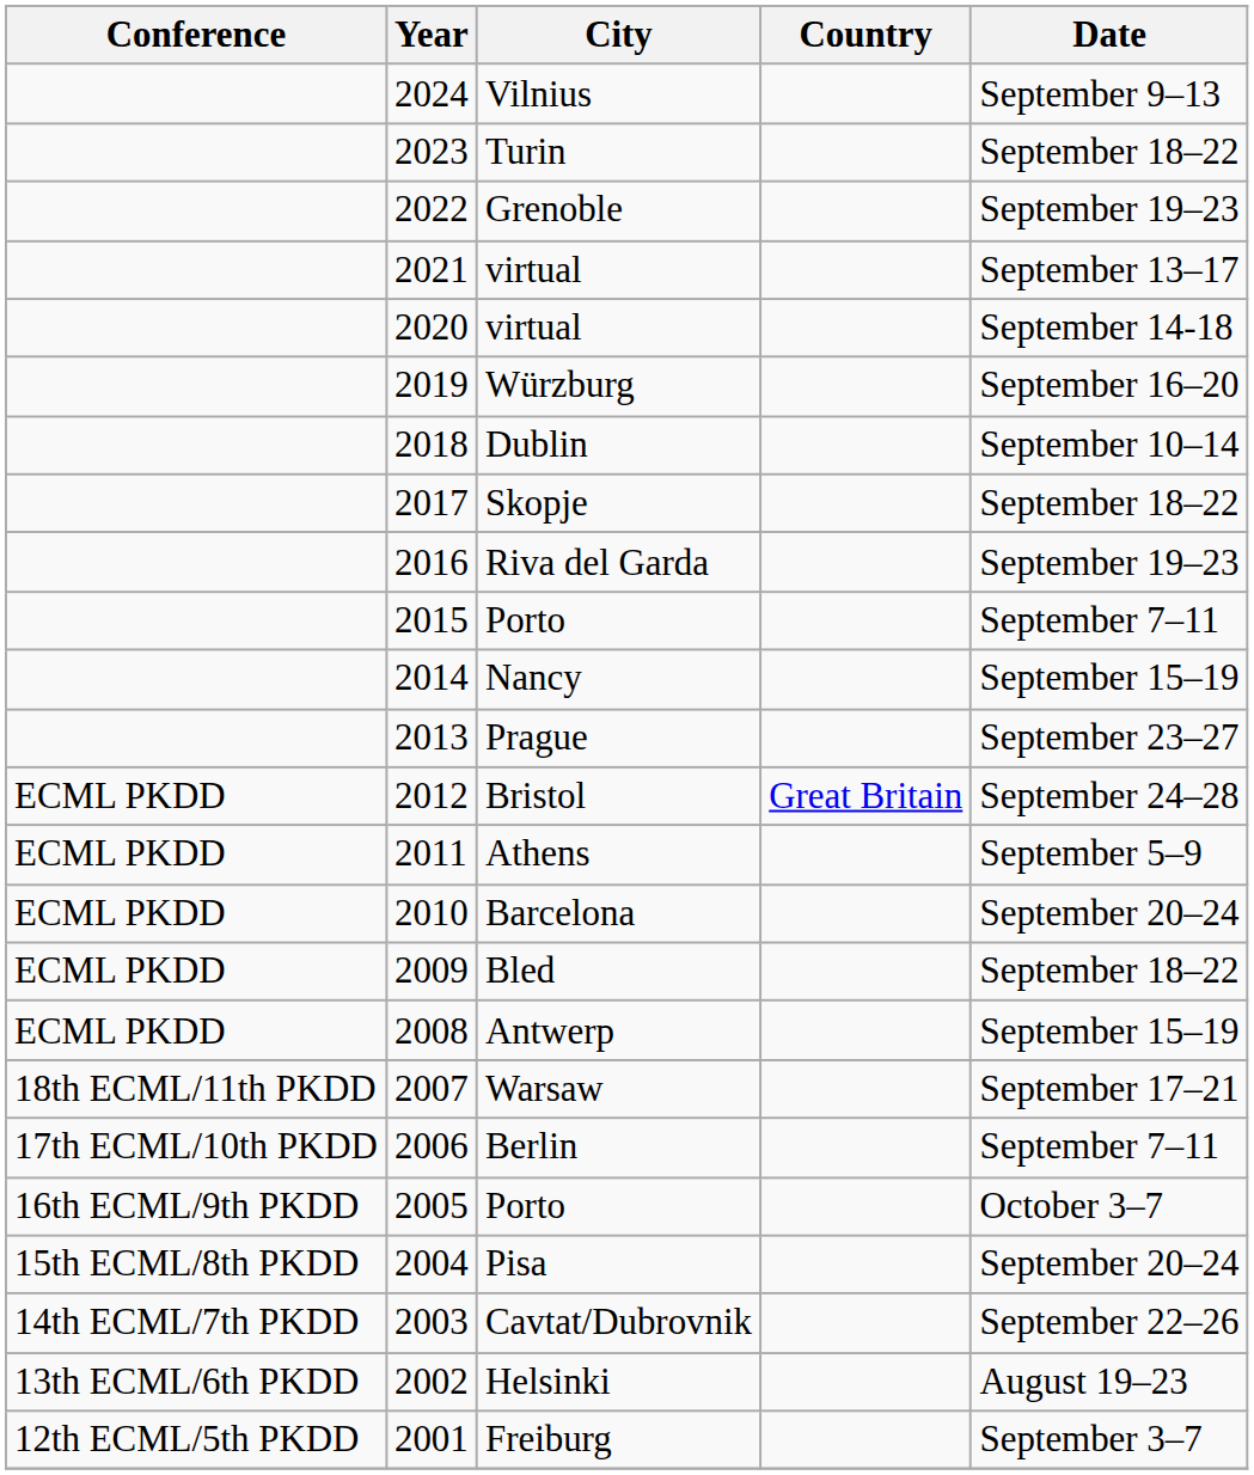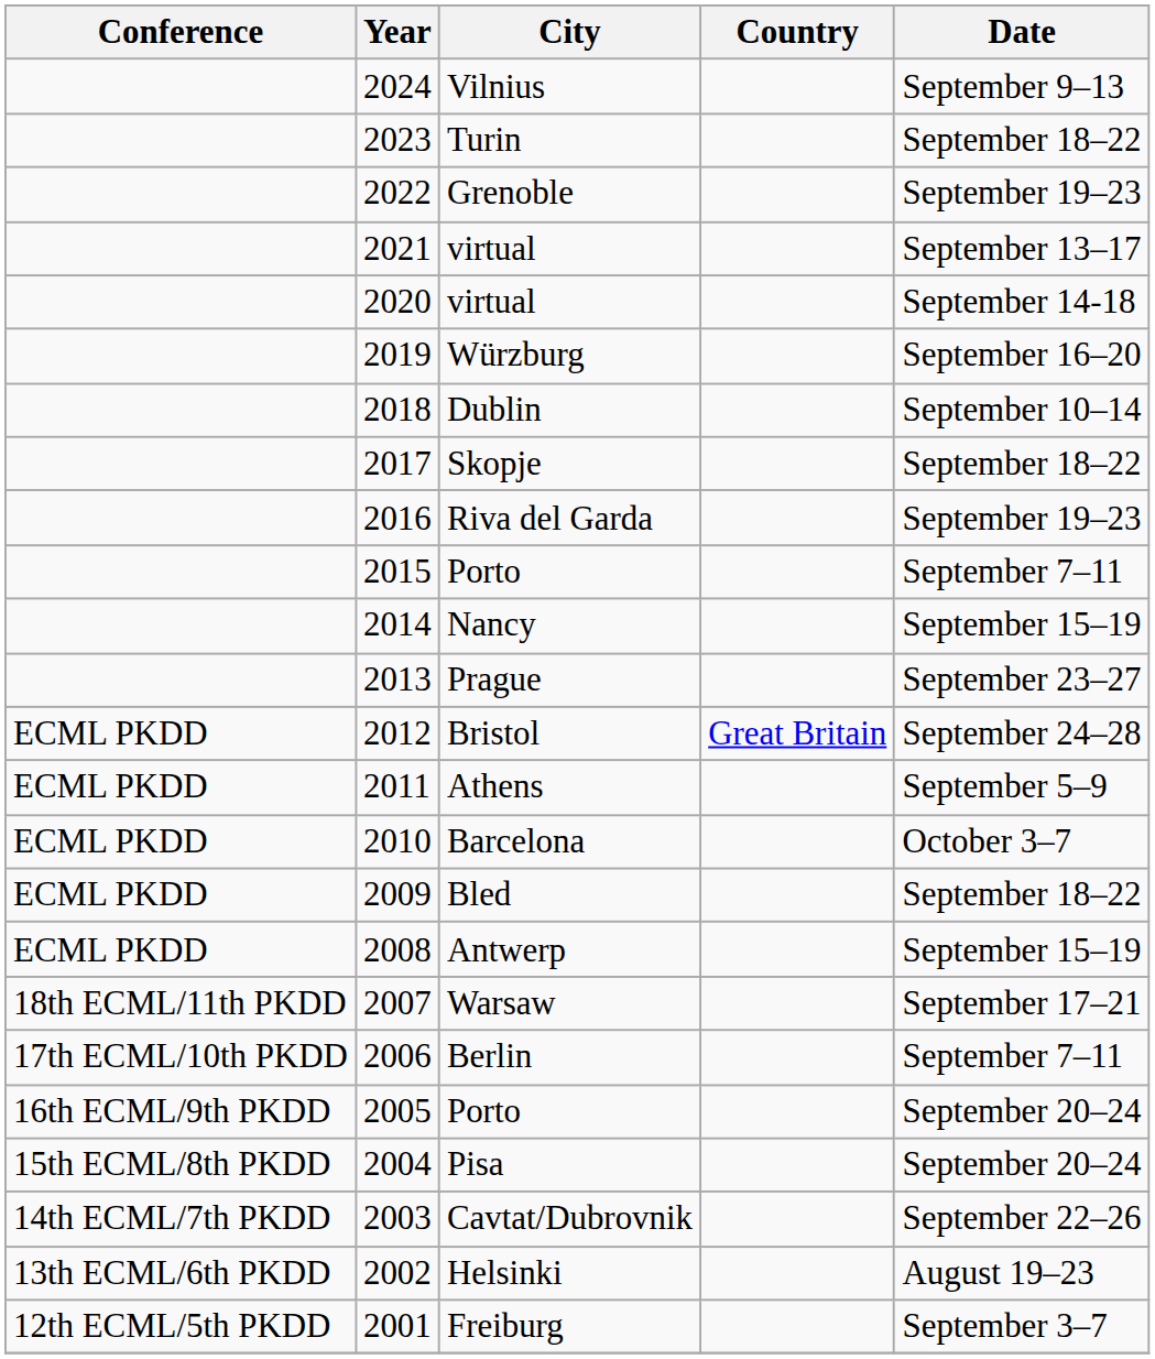Barcelona | Date: September 20–24 -> October 3–7
2005 / Porto | Date: October 3–7 -> September 20–24
